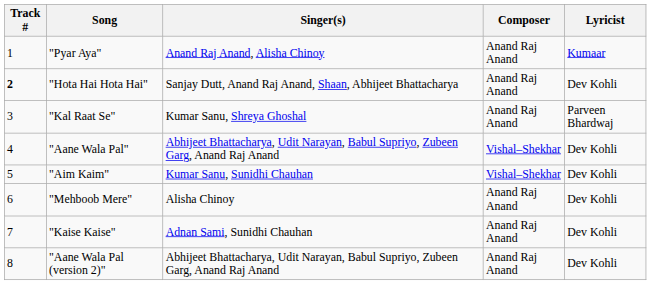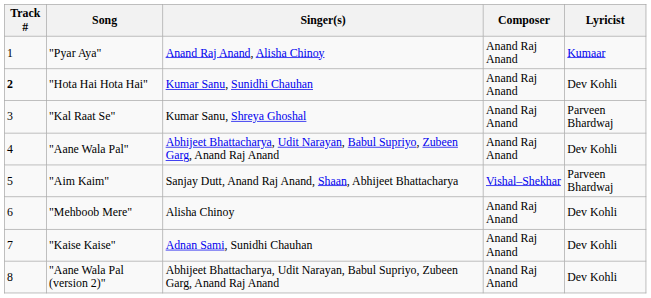"Hota Hai Hota Hai" | Singer(s): Sanjay Dutt, Anand Raj Anand, Shaan, Abhijeet Bhattacharya -> Kumar Sanu, Sunidhi Chauhan
"Aane Wala Pal" | Composer: Vishal–Shekhar -> Anand Raj Anand
"Aim Kaim" | Singer(s): Kumar Sanu, Sunidhi Chauhan -> Sanjay Dutt, Anand Raj Anand, Shaan, Abhijeet Bhattacharya
"Aim Kaim" | Lyricist: Dev Kohli -> Parveen Bhardwaj
